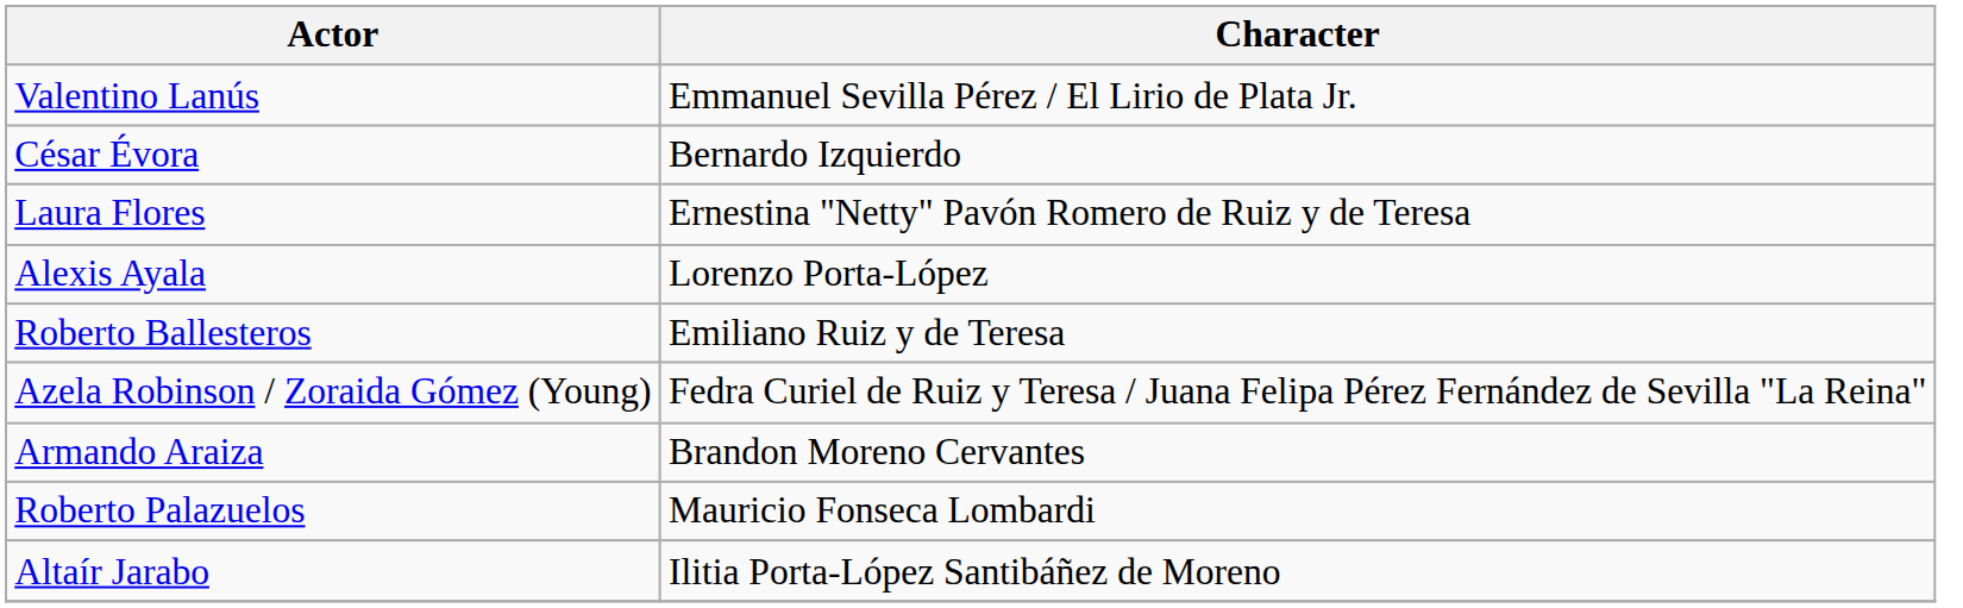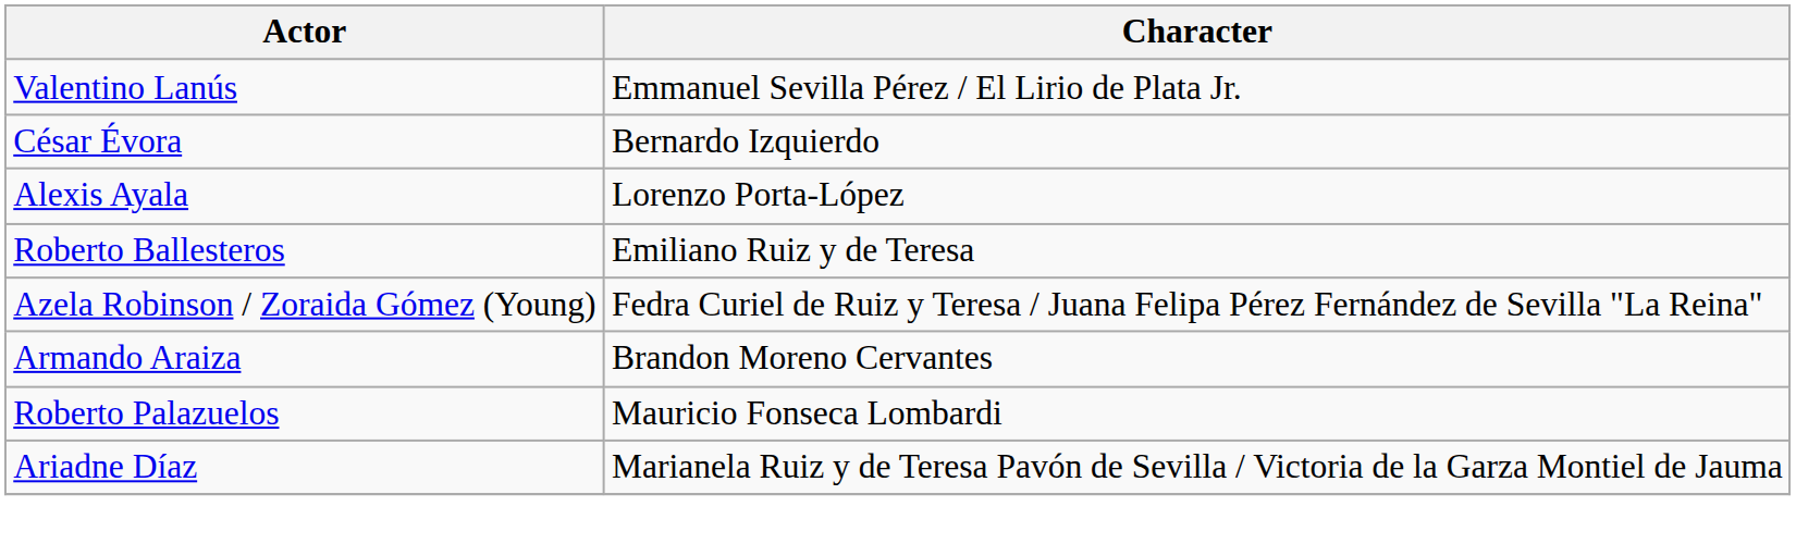- row: Laura Flores | Ernestina "Netty" Pavón Romero de Ruiz y de Teresa
- row: Altaír Jarabo | Ilitia Porta-López Santibáñez de Moreno
+ row: Ariadne Díaz | Marianela Ruiz y de Teresa Pavón de Sevilla / Victoria de la Garza Montiel de Jauma
